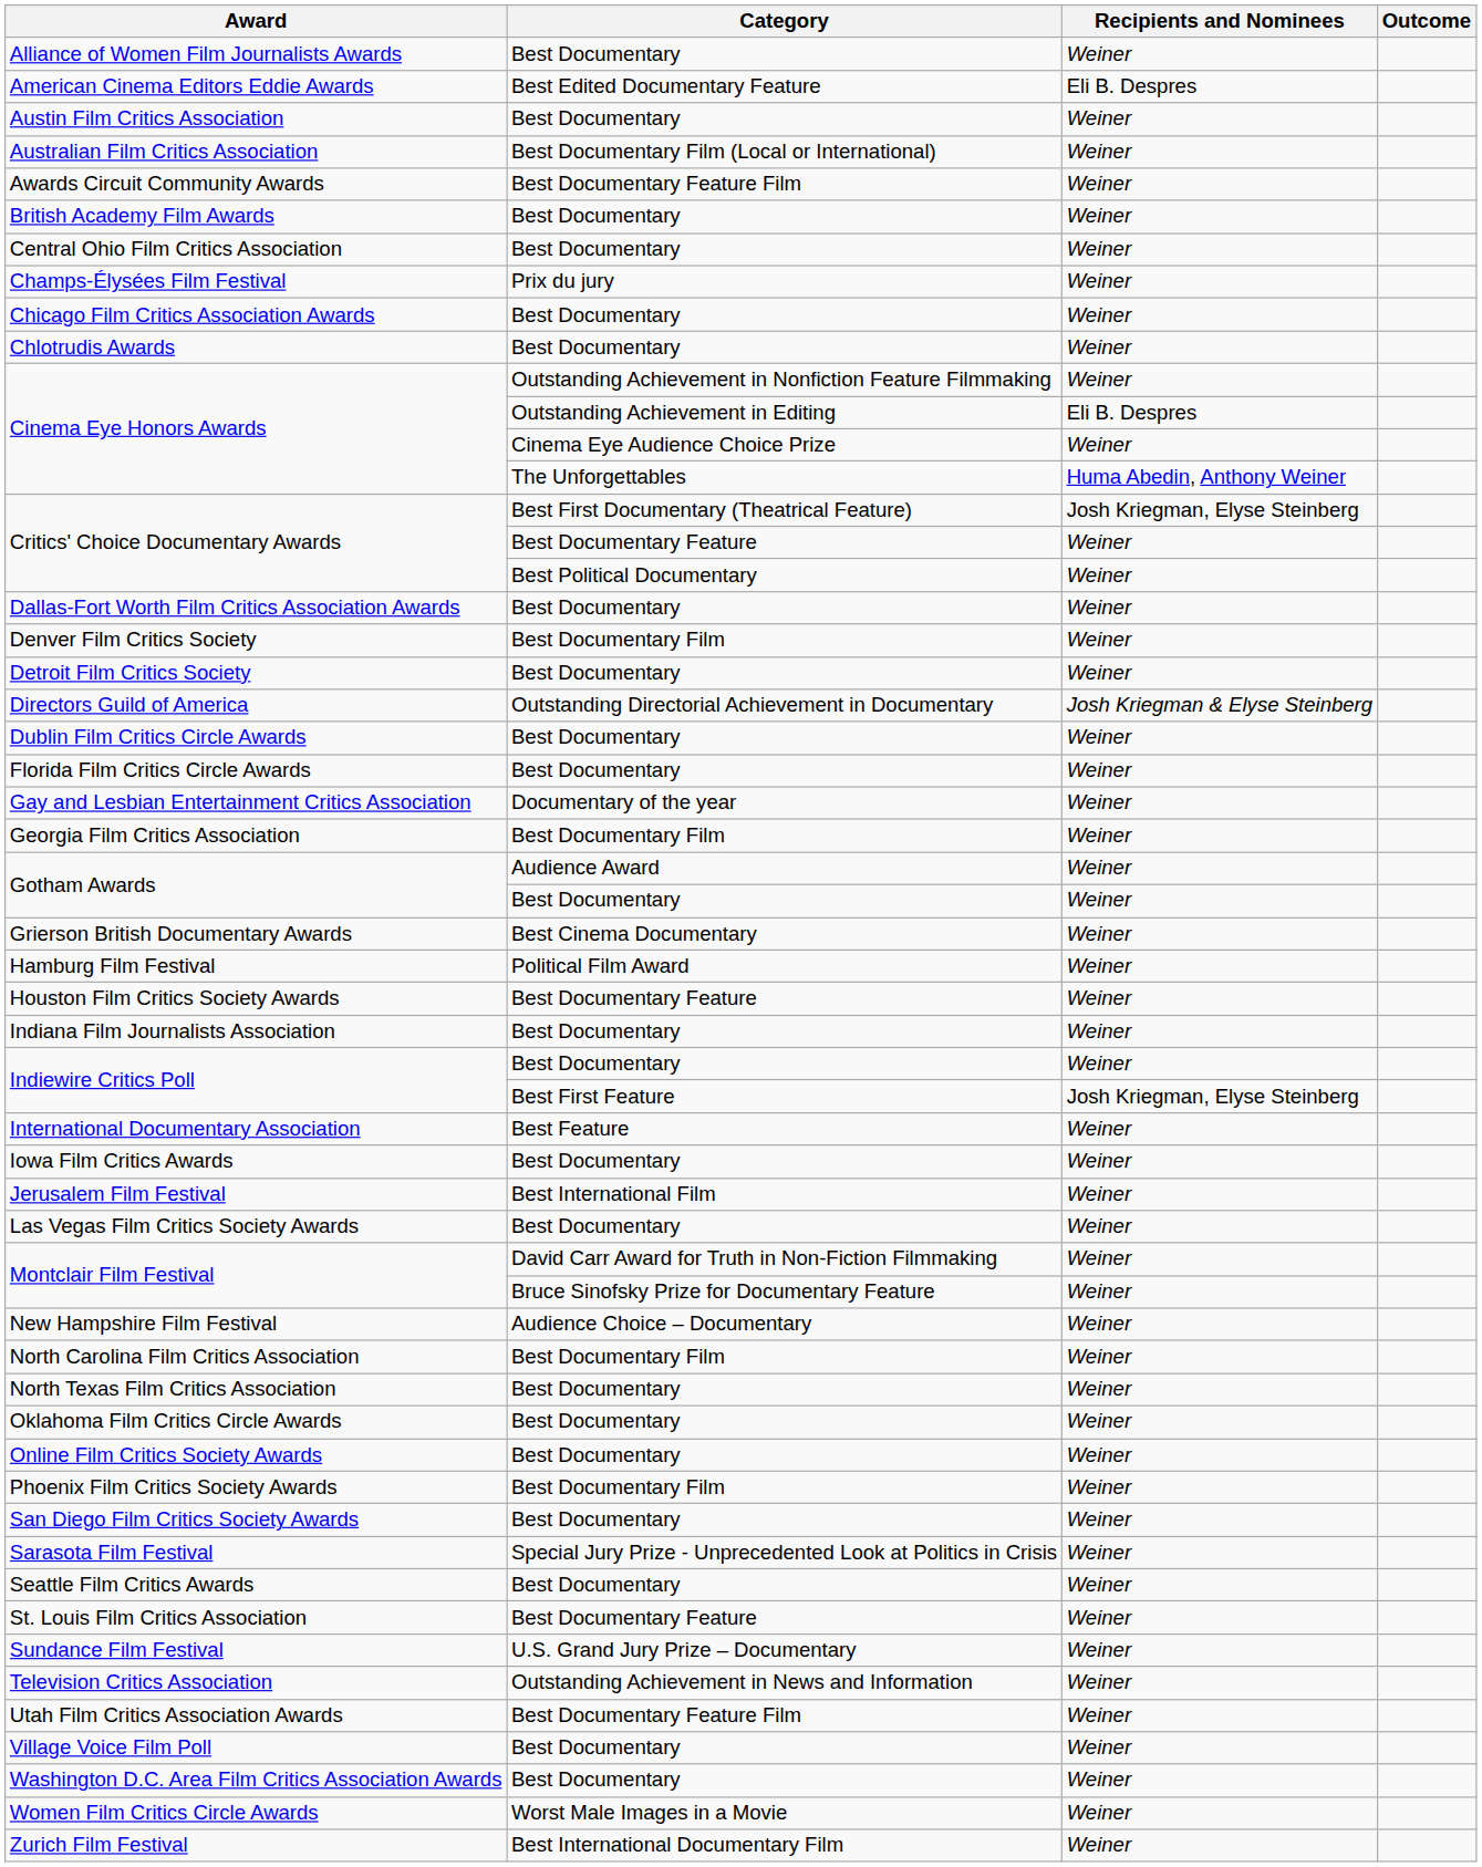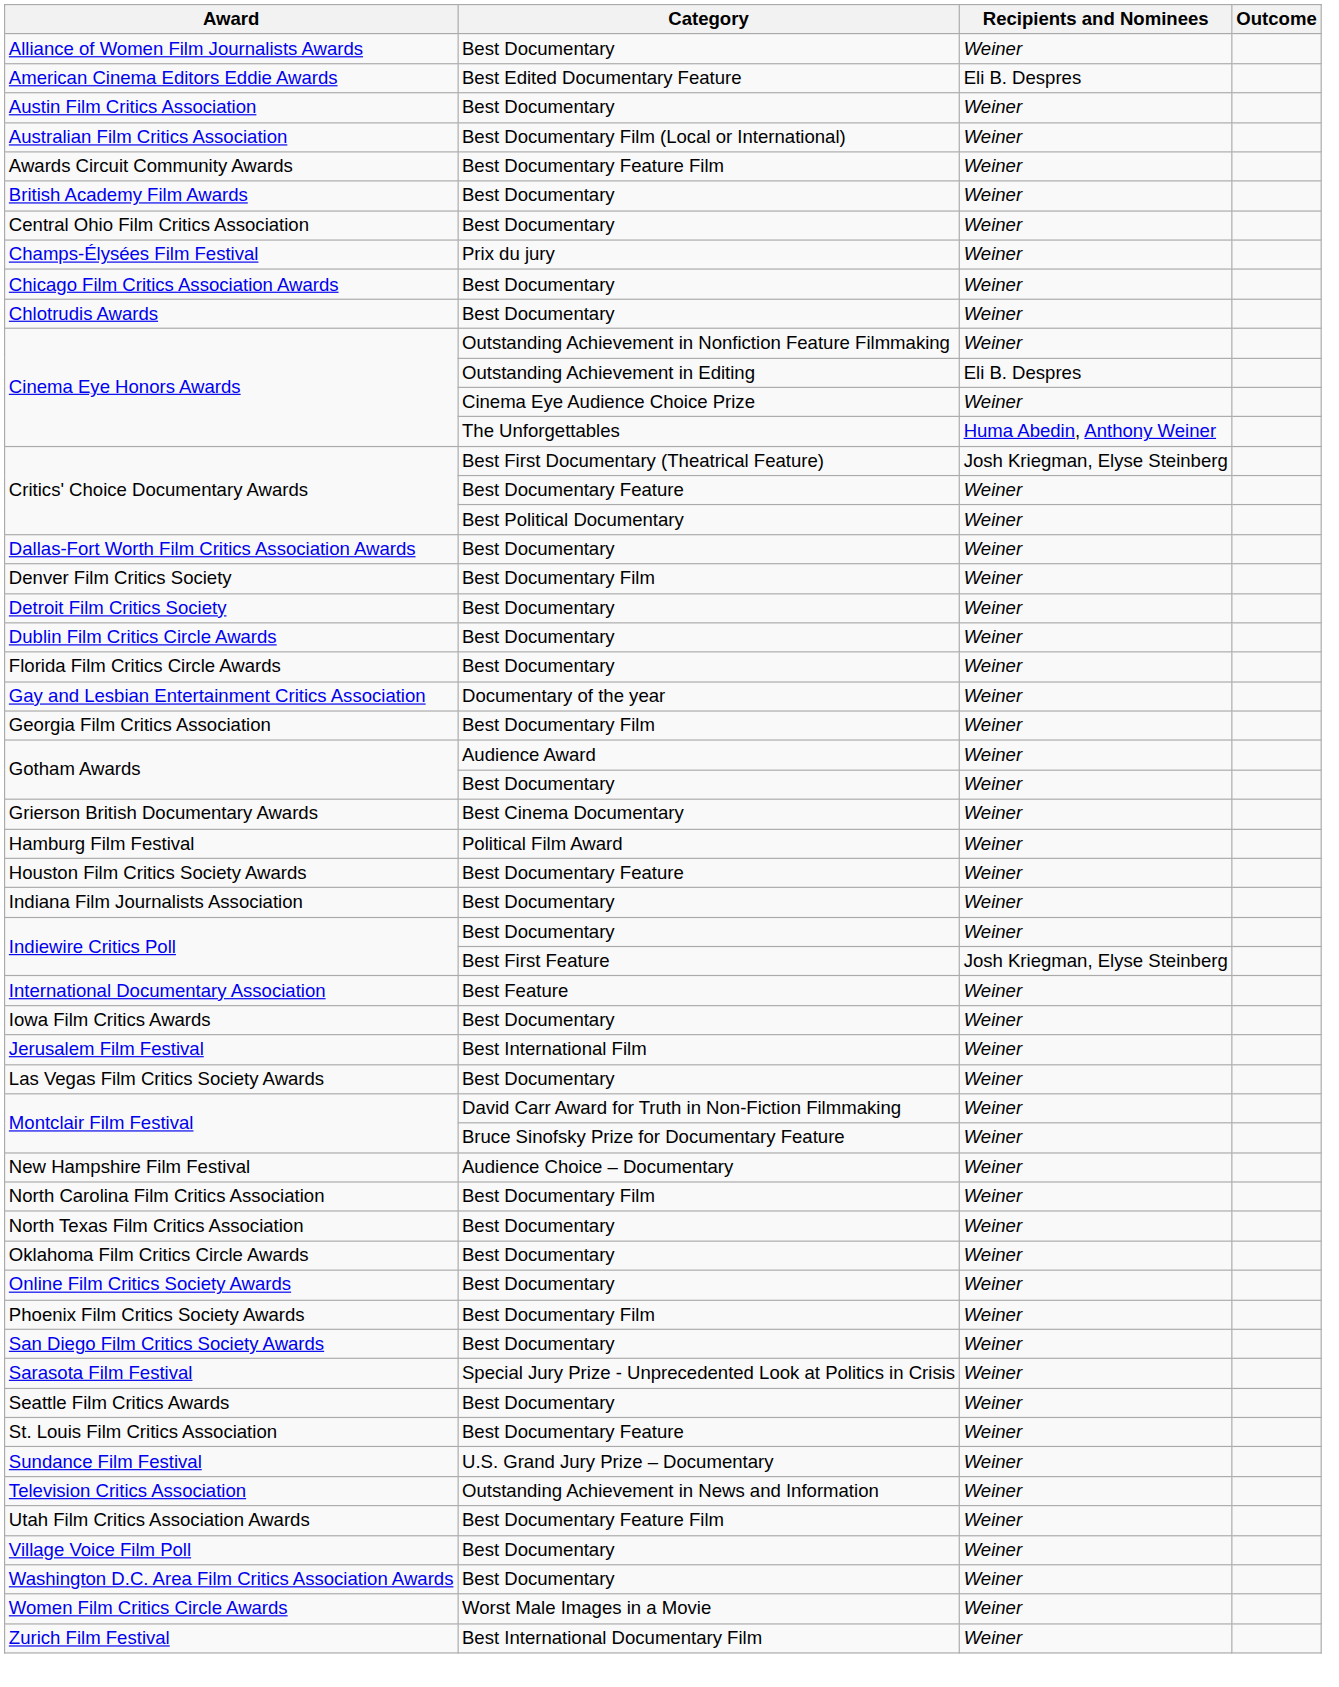- row: Directors Guild of America | Outstanding Directorial Achievement in Documentary | Josh Kriegman & Elyse Steinberg
